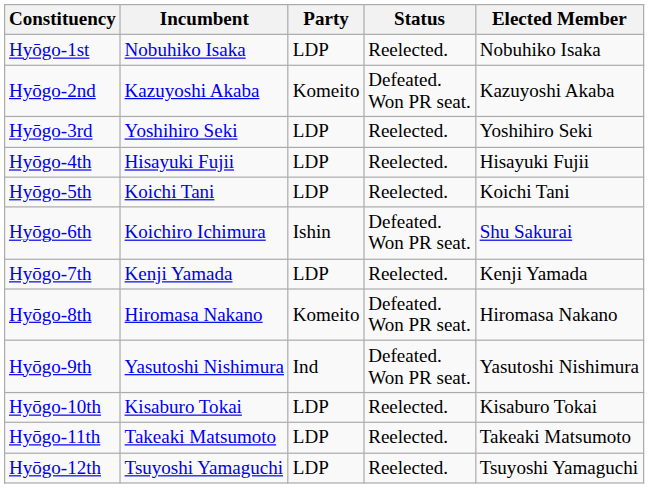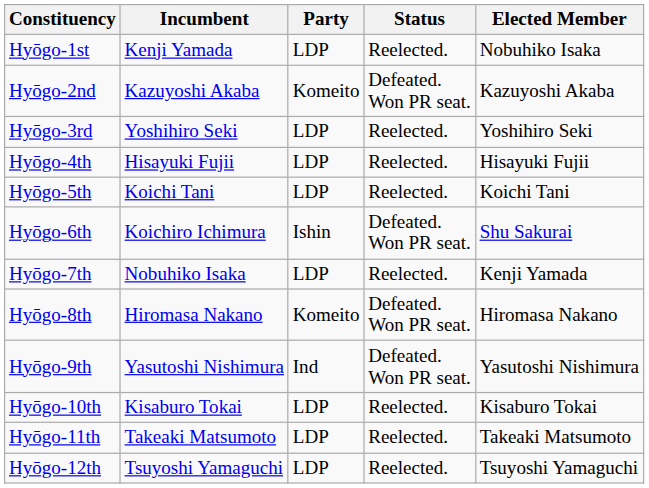Hyōgo-1st | Incumbent: Nobuhiko Isaka -> Kenji Yamada
Hyōgo-7th | Incumbent: Kenji Yamada -> Nobuhiko Isaka
